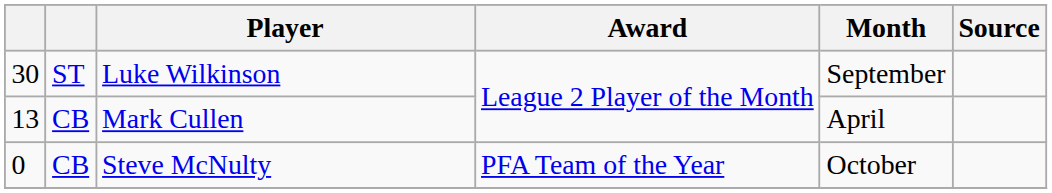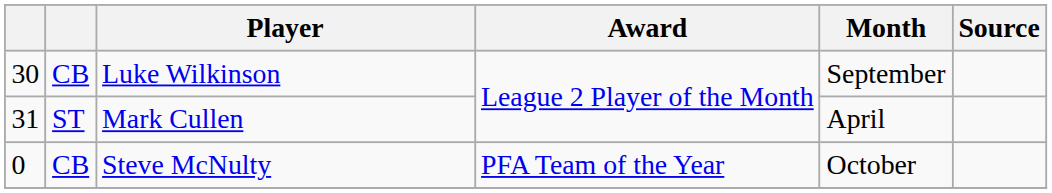Luke Wilkinson | column 2: ST -> CB
Mark Cullen | column 1: 13 -> 31
Mark Cullen | column 2: CB -> ST
